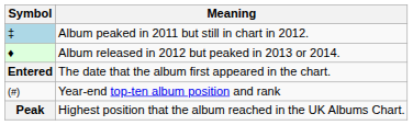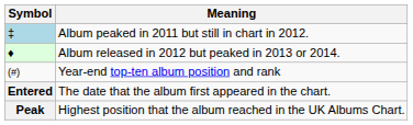rows swapped: Year-end top-ten album position and rank <-> The date that the album first appeared in the chart.
